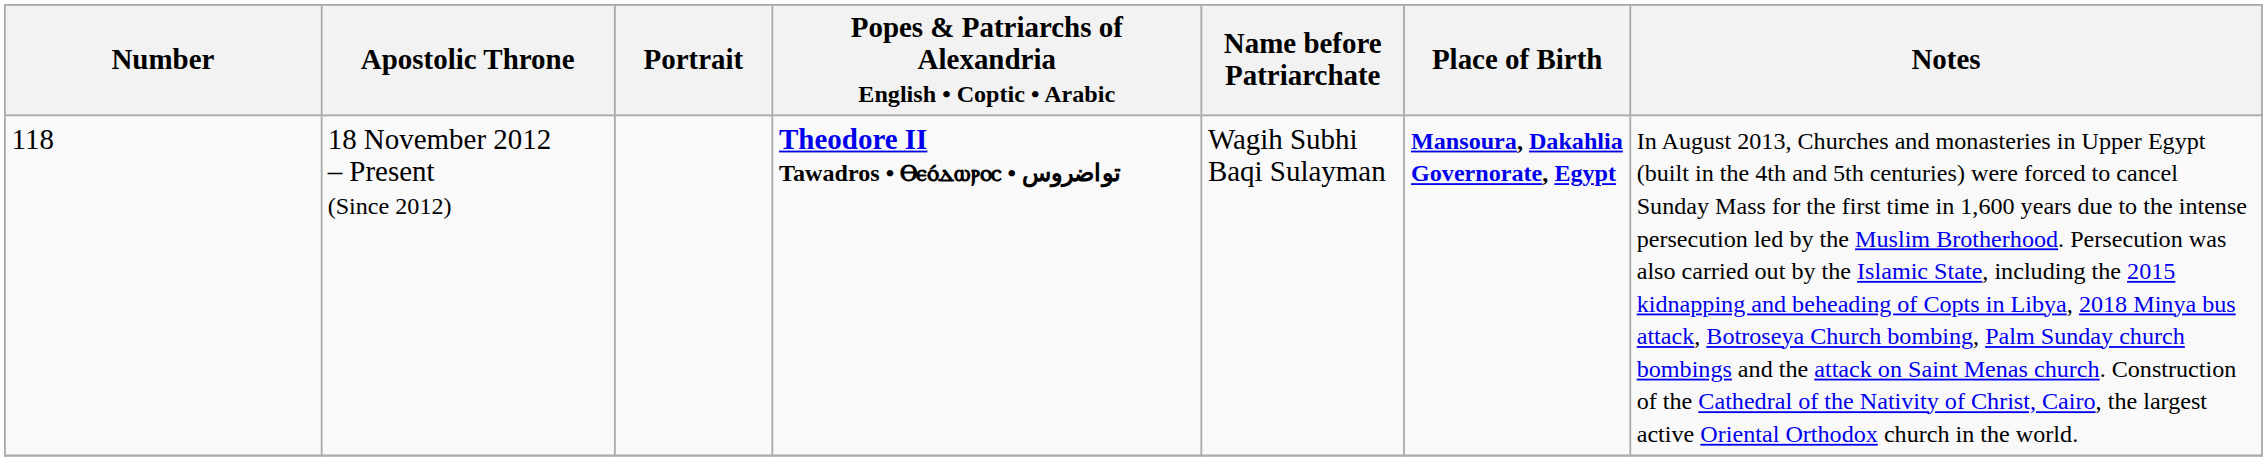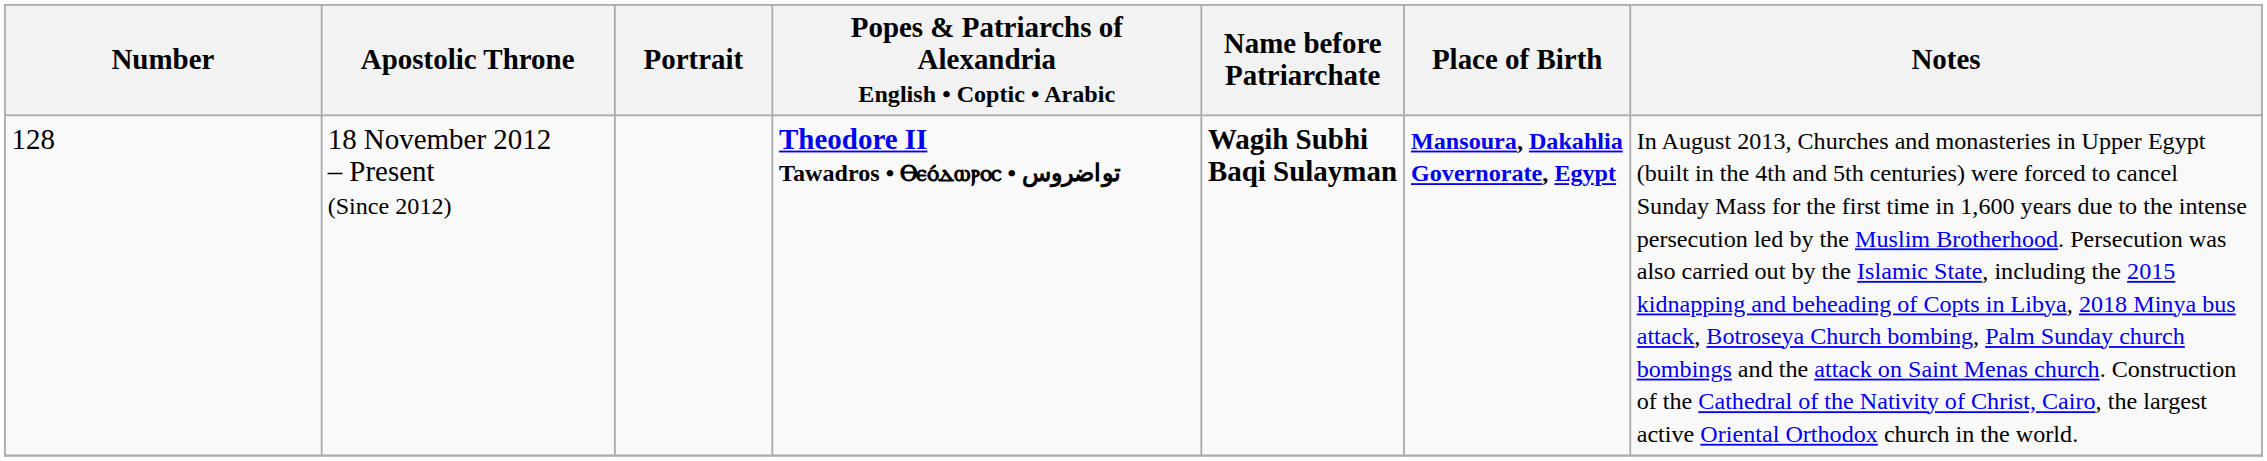18 November 2012 – Present (Since 2012) | Number: 118 -> 128
18 November 2012 – Present (Since 2012) | Name before Patriarchate: normal -> bold
